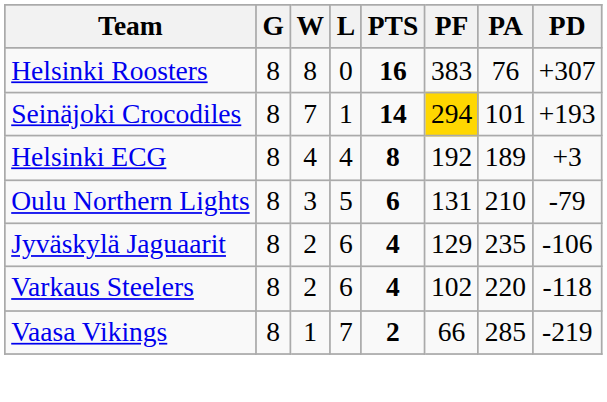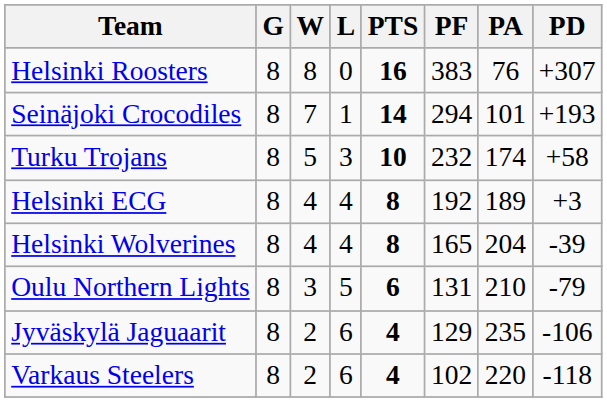Seinäjoki Crocodiles | PF: gold background -> no background
+ row: Turku Trojans | 8 | 5 | 3 | 10 | 232 | 174 | +58
+ row: Helsinki Wolverines | 8 | 4 | 4 | 8 | 165 | 204 | -39
- row: Vaasa Vikings | 8 | 1 | 7 | 2 | 66 | 285 | -219
